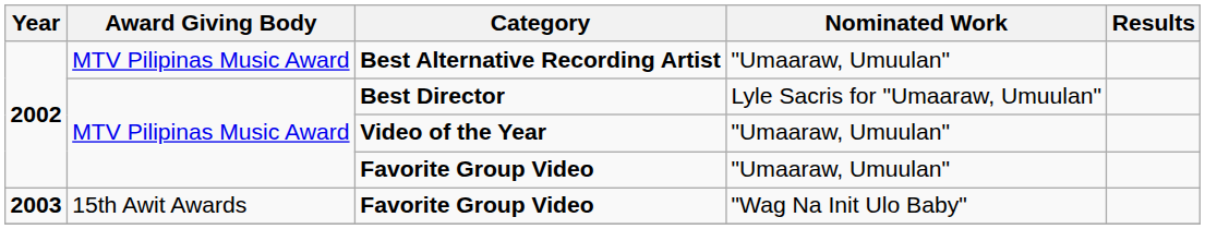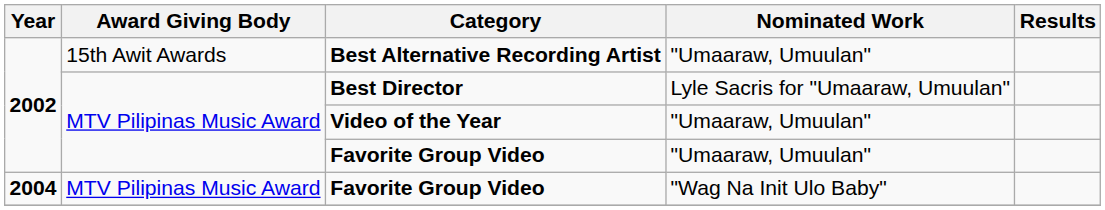Best Alternative Recording Artist | Award Giving Body: MTV Pilipinas Music Award -> 15th Awit Awards
Favorite Group Video / "Wag Na Init Ulo Baby" | Year: 2003 -> 2004
Favorite Group Video / "Wag Na Init Ulo Baby" | Award Giving Body: 15th Awit Awards -> MTV Pilipinas Music Award
